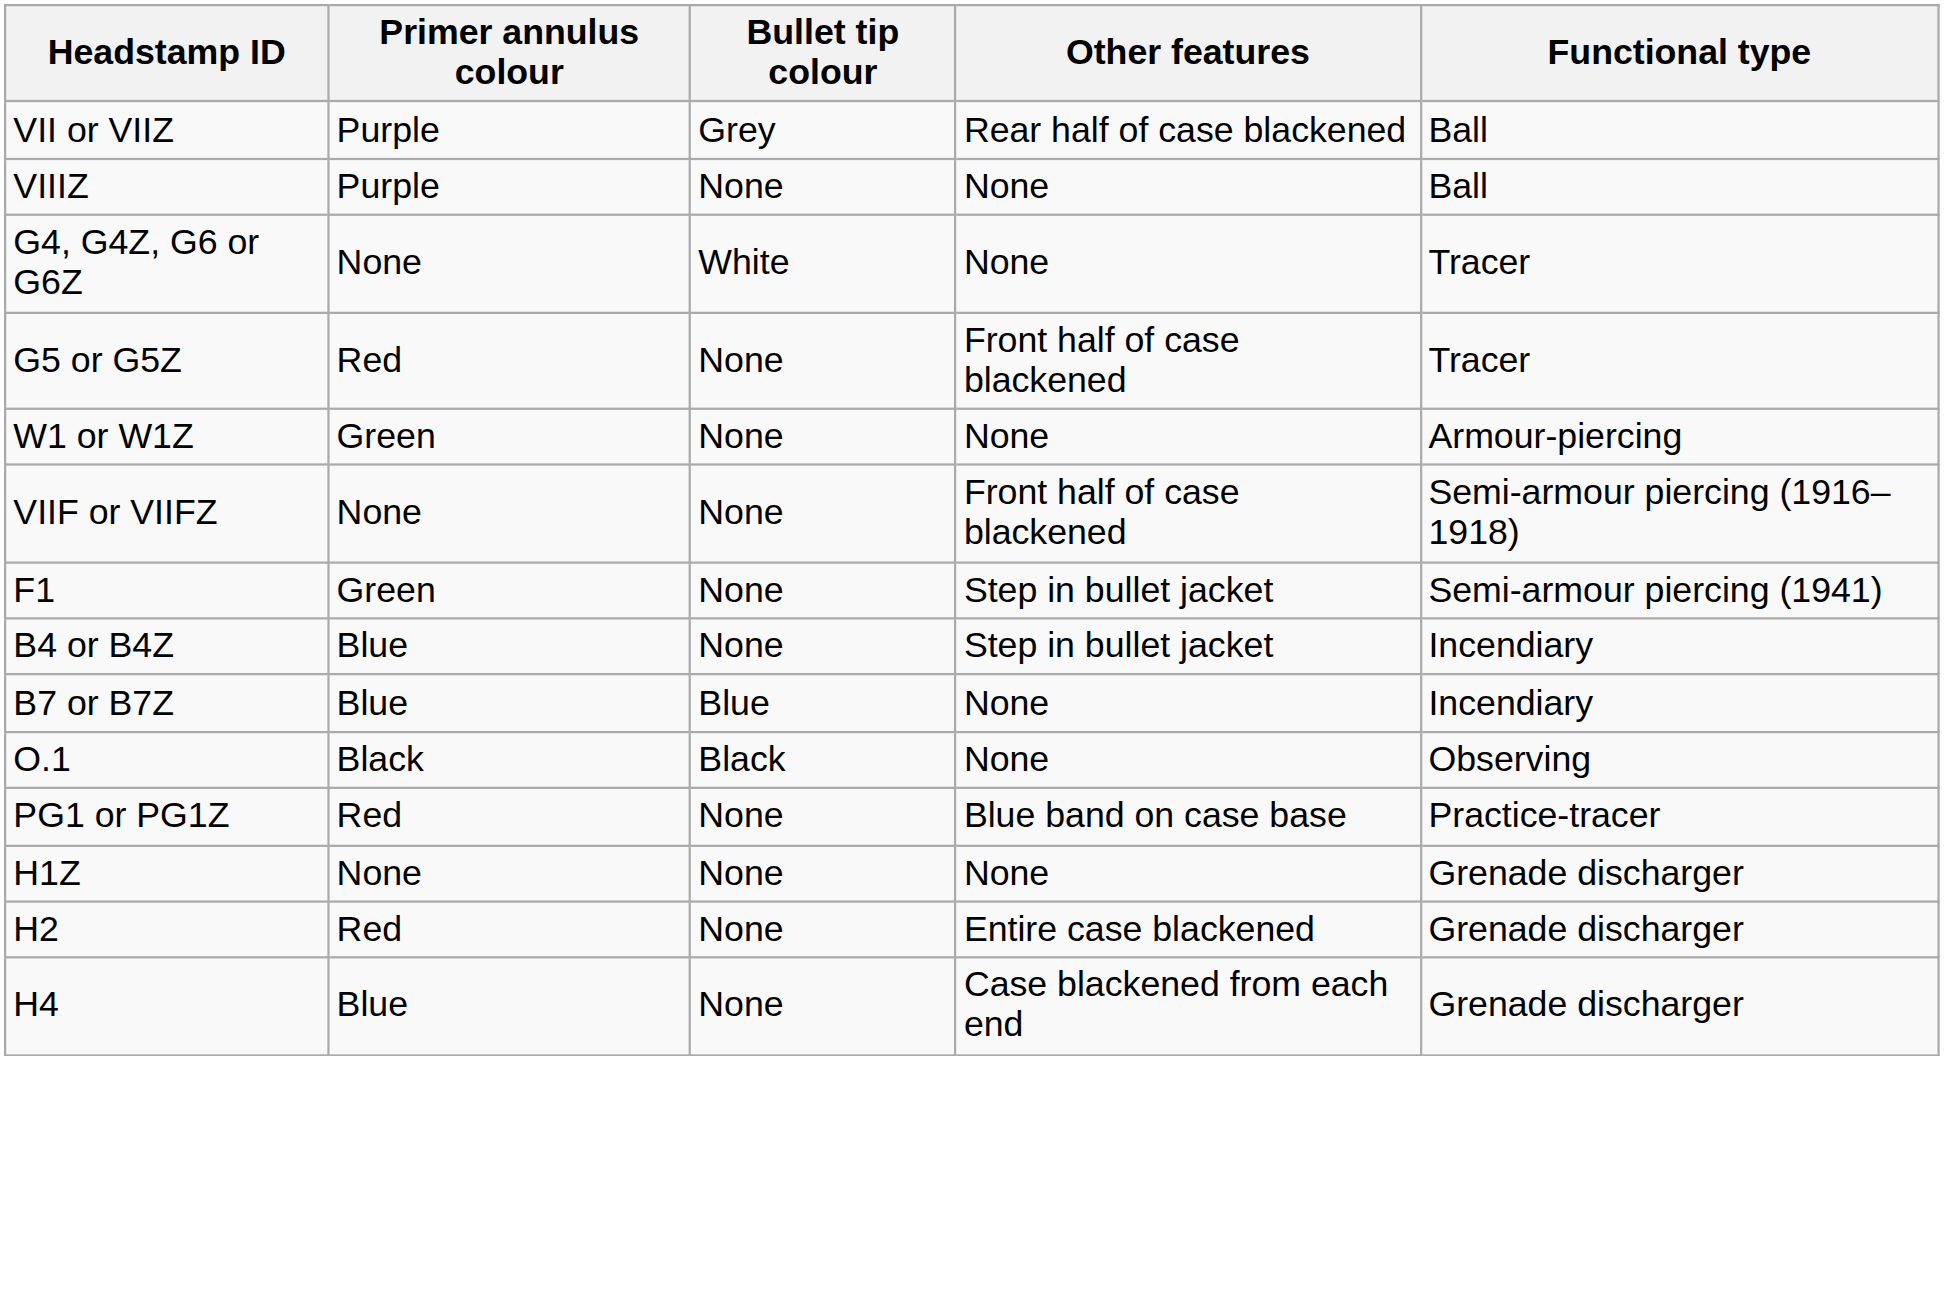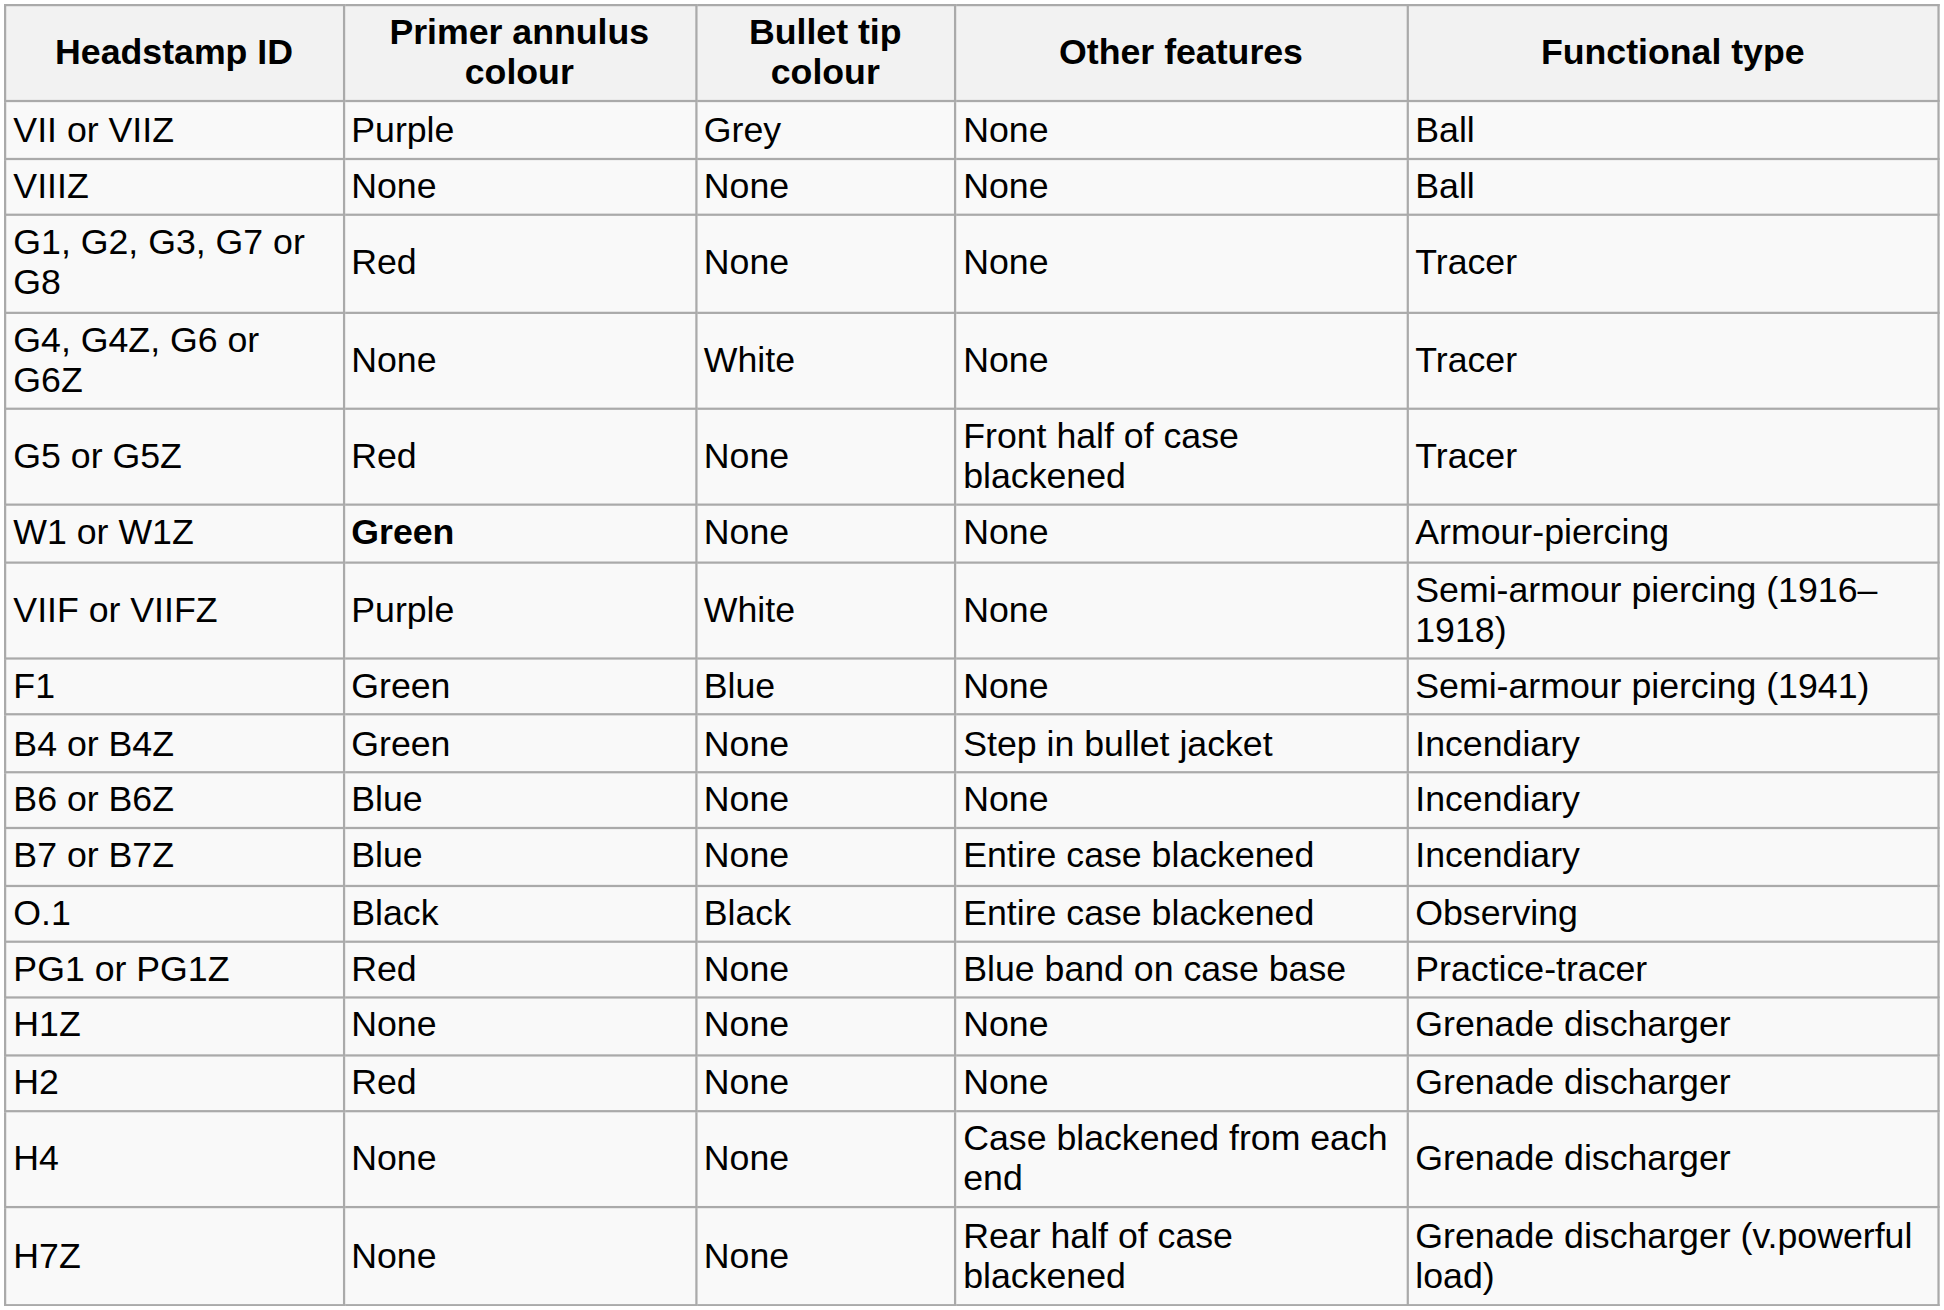VII or VIIZ | Other features: Rear half of case blackened -> None
VIIIZ | Primer annulus colour: Purple -> None
+ row: G1, G2, G3, G7 or G8 | Red | None | None | Tracer
W1 or W1Z | Primer annulus colour: normal -> bold
VIIF or VIIFZ | Primer annulus colour: None -> Purple
VIIF or VIIFZ | Bullet tip colour: None -> White
VIIF or VIIFZ | Other features: Front half of case blackened -> None
F1 | Bullet tip colour: None -> Blue
F1 | Other features: Step in bullet jacket -> None
B4 or B4Z | Primer annulus colour: Blue -> Green
+ row: B6 or B6Z | Blue | None | None | Incendiary
B7 or B7Z | Bullet tip colour: Blue -> None
B7 or B7Z | Other features: None -> Entire case blackened
O.1 | Other features: None -> Entire case blackened
H2 | Other features: Entire case blackened -> None
H4 | Primer annulus colour: Blue -> None
+ row: H7Z | None | None | Rear half of case blackened | Grenade discharger (v.powerful load)
